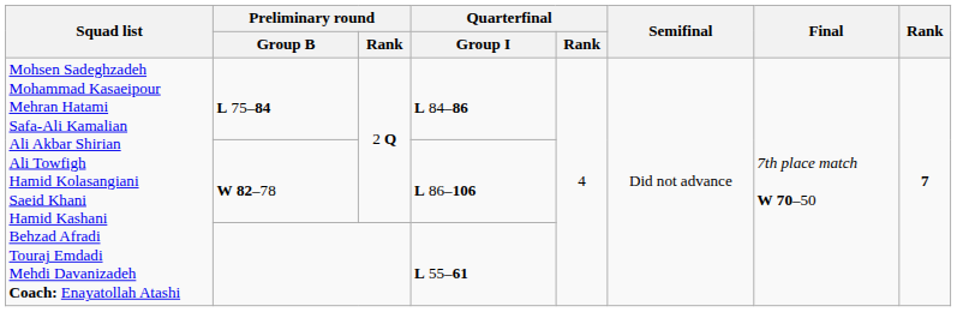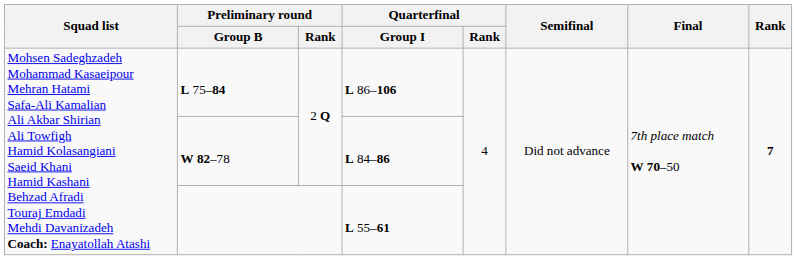L 75–84 | Quarterfinal / Group I: L 84–86 -> L 86–106
W 82–78 | Quarterfinal / Group I: L 86–106 -> L 84–86
